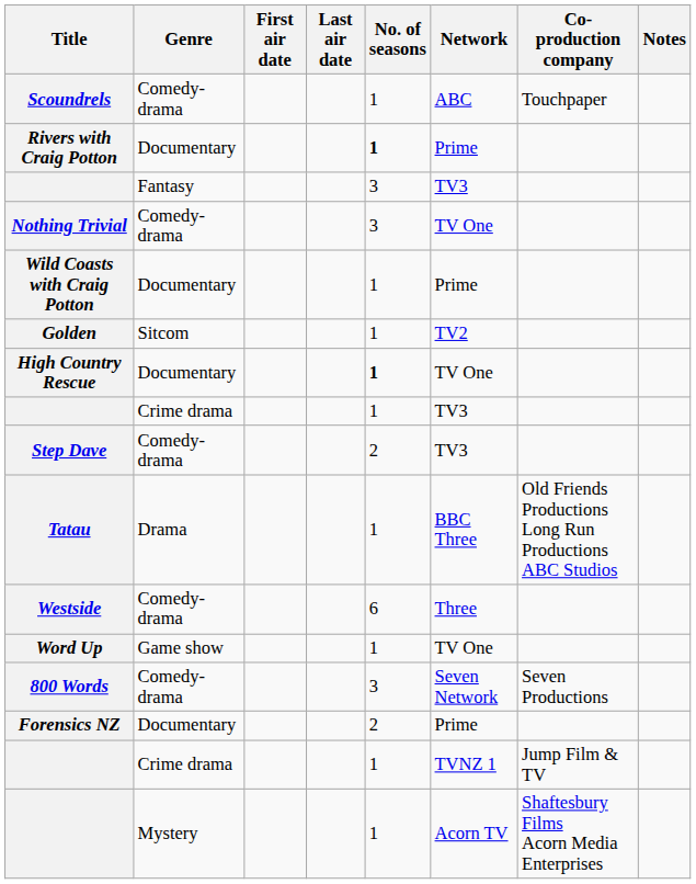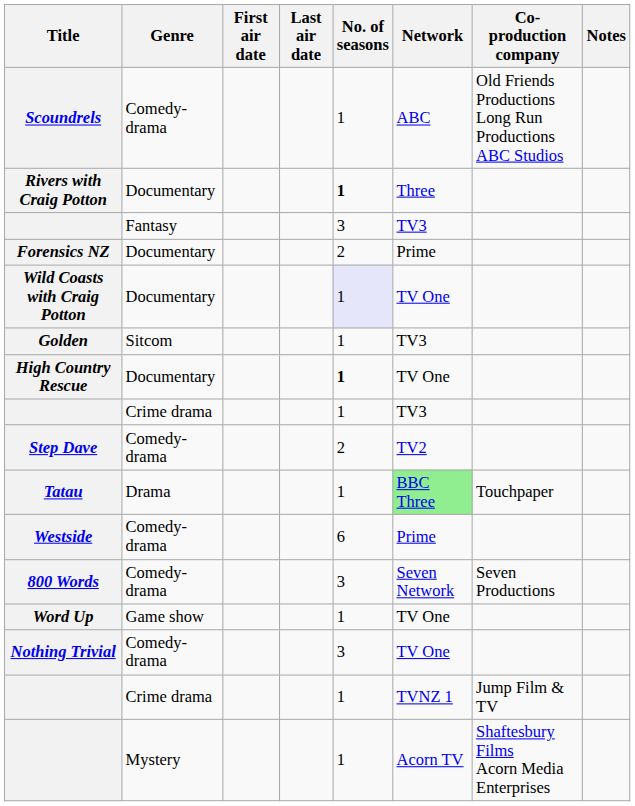Scoundrels | Co-production company: Touchpaper -> Old Friends Productions Long Run Productions ABC Studios
Rivers with Craig Potton | Network: Prime -> Three
rows swapped: Nothing Trivial <-> Forensics NZ
Wild Coasts with Craig Potton | No. of seasons: no background -> lavender background
Wild Coasts with Craig Potton | Network: Prime -> TV One
Golden | Network: TV2 -> TV3
Step Dave | Network: TV3 -> TV2
Tatau | Network: no background -> lightgreen background
Tatau | Co-production company: Old Friends Productions Long Run Productions ABC Studios -> Touchpaper
Westside | Network: Three -> Prime
rows swapped: Word Up <-> 800 Words
